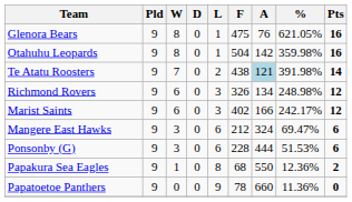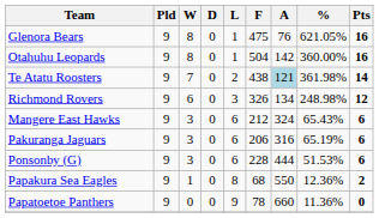Otahuhu Leopards | %: 359.98% -> 360.00%
Te Atatu Roosters | %: 391.98% -> 361.98%
- row: Marist Saints | 9 | 6 | 0 | 3 | 402 | 166 | 242.17% | 12
Mangere East Hawks | %: 69.47% -> 65.43%
+ row: Pakuranga Jaguars | 9 | 3 | 0 | 6 | 206 | 316 | 65.19% | 6
